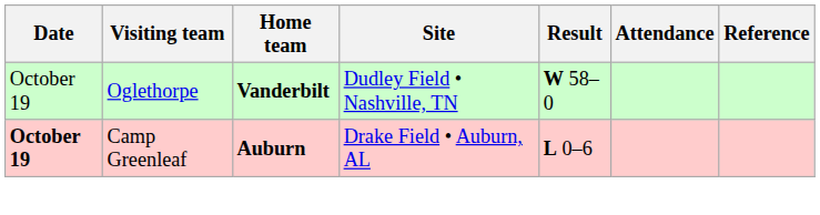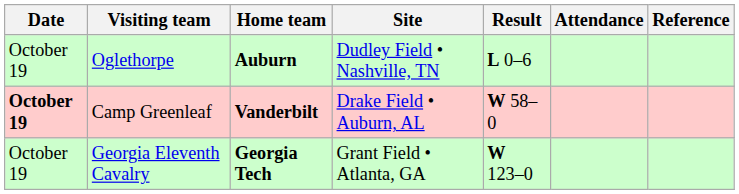Oglethorpe | Home team: Vanderbilt -> Auburn
Oglethorpe | Result: W 58–0 -> L 0–6
Camp Greenleaf | Home team: Auburn -> Vanderbilt
Camp Greenleaf | Result: L 0–6 -> W 58–0
+ row: October 19 | Georgia Eleventh Cavalry | Georgia Tech | Grant Field • Atlanta, GA | W 123–0
